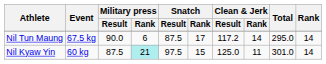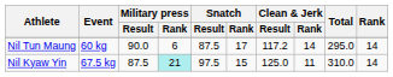Nil Tun Maung | Event: 67.5 kg -> 60 kg
Nil Kyaw Yin | Event: 60 kg -> 67.5 kg
Nil Kyaw Yin | Total: 301.0 -> 310.0
